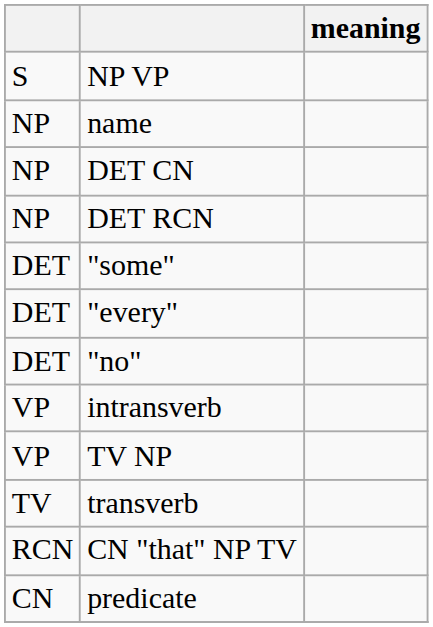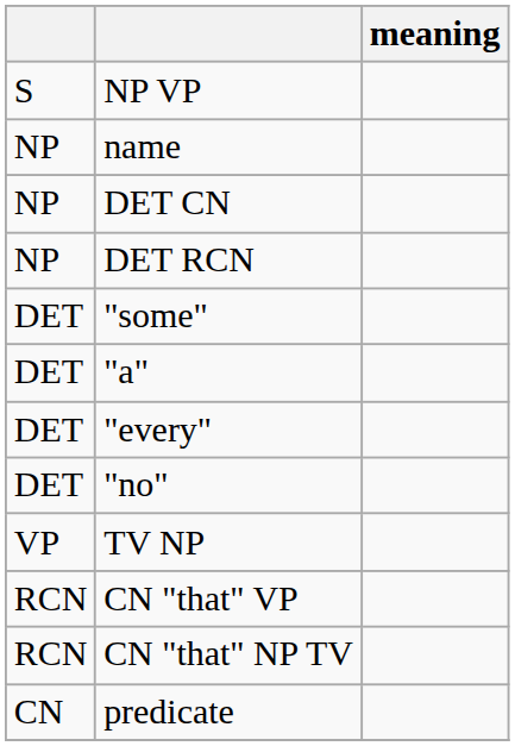+ row: DET | "a"
- row: VP | intransverb
- row: TV | transverb
+ row: RCN | CN "that" VP
